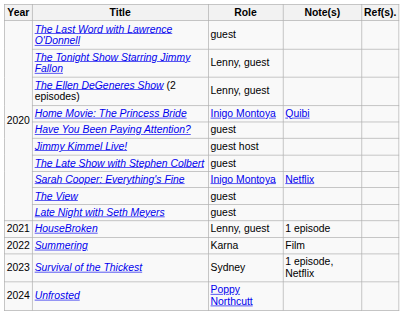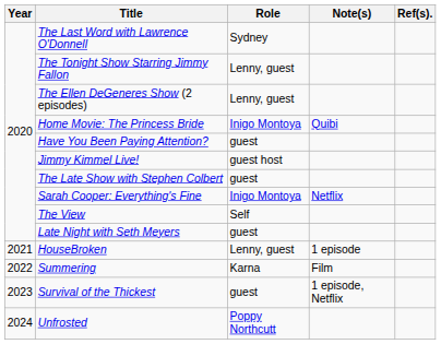The Last Word with Lawrence O'Donnell | Role: guest -> Sydney
The View | Role: guest -> Self
Survival of the Thickest | Role: Sydney -> guest
